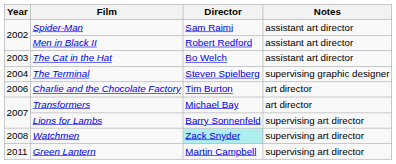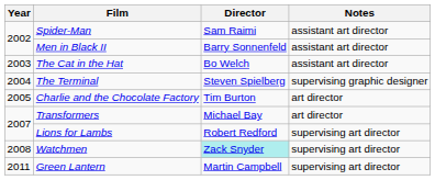Men in Black II | Director: Robert Redford -> Barry Sonnenfeld
Charlie and the Chocolate Factory | Year: 2006 -> 2005
Lions for Lambs | Director: Barry Sonnenfeld -> Robert Redford
